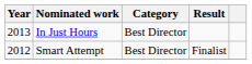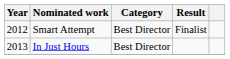rows swapped: In Just Hours <-> Smart Attempt
